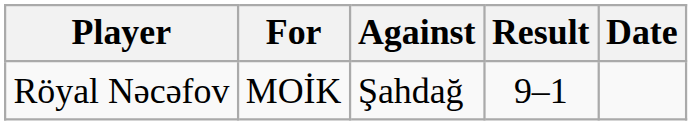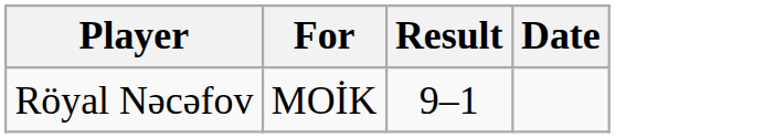- column: Against | Şahdağ
